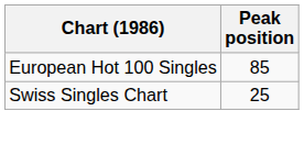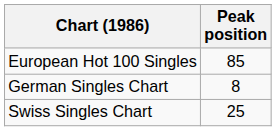+ row: German Singles Chart | 8
